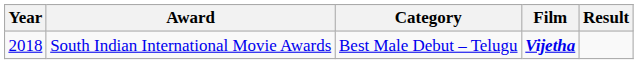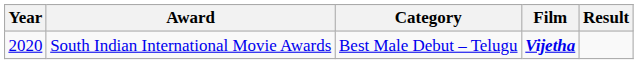South Indian International Movie Awards | Year: 2018 -> 2020
